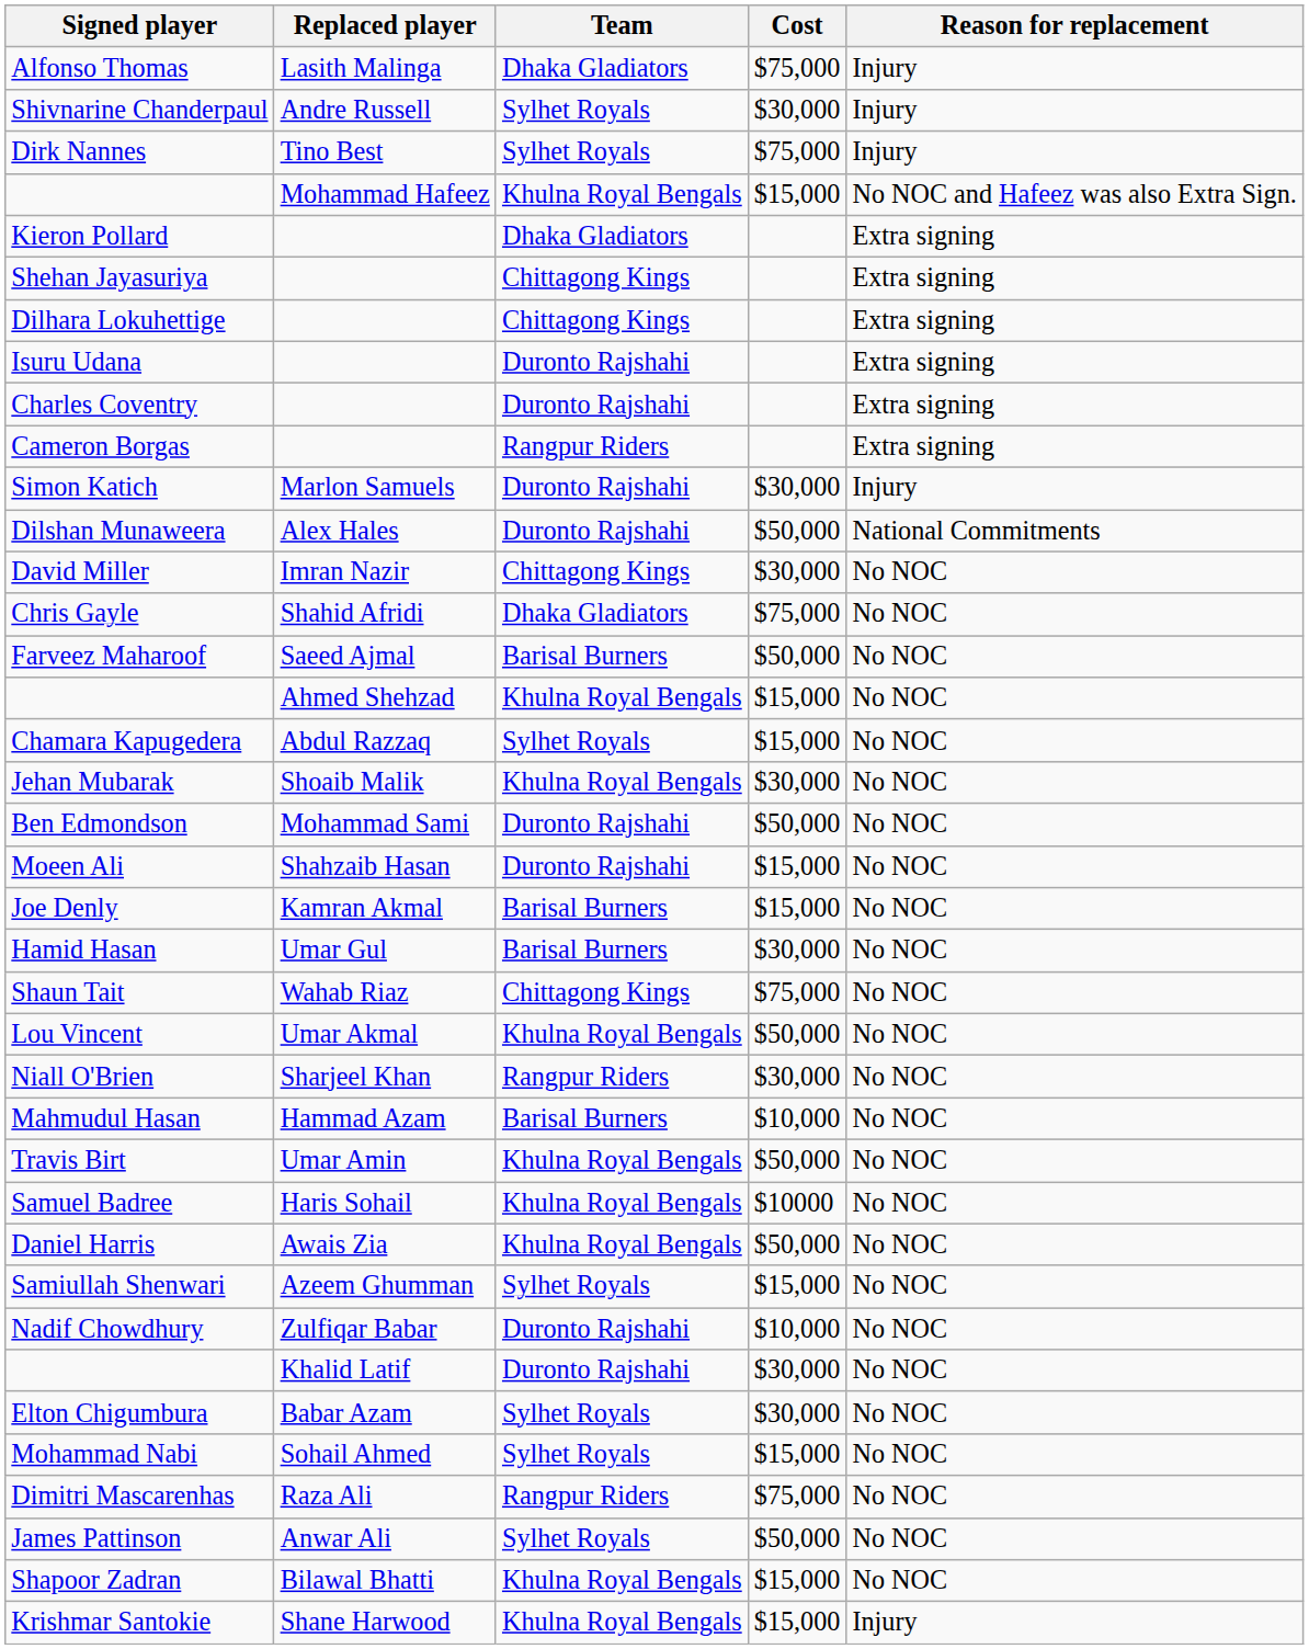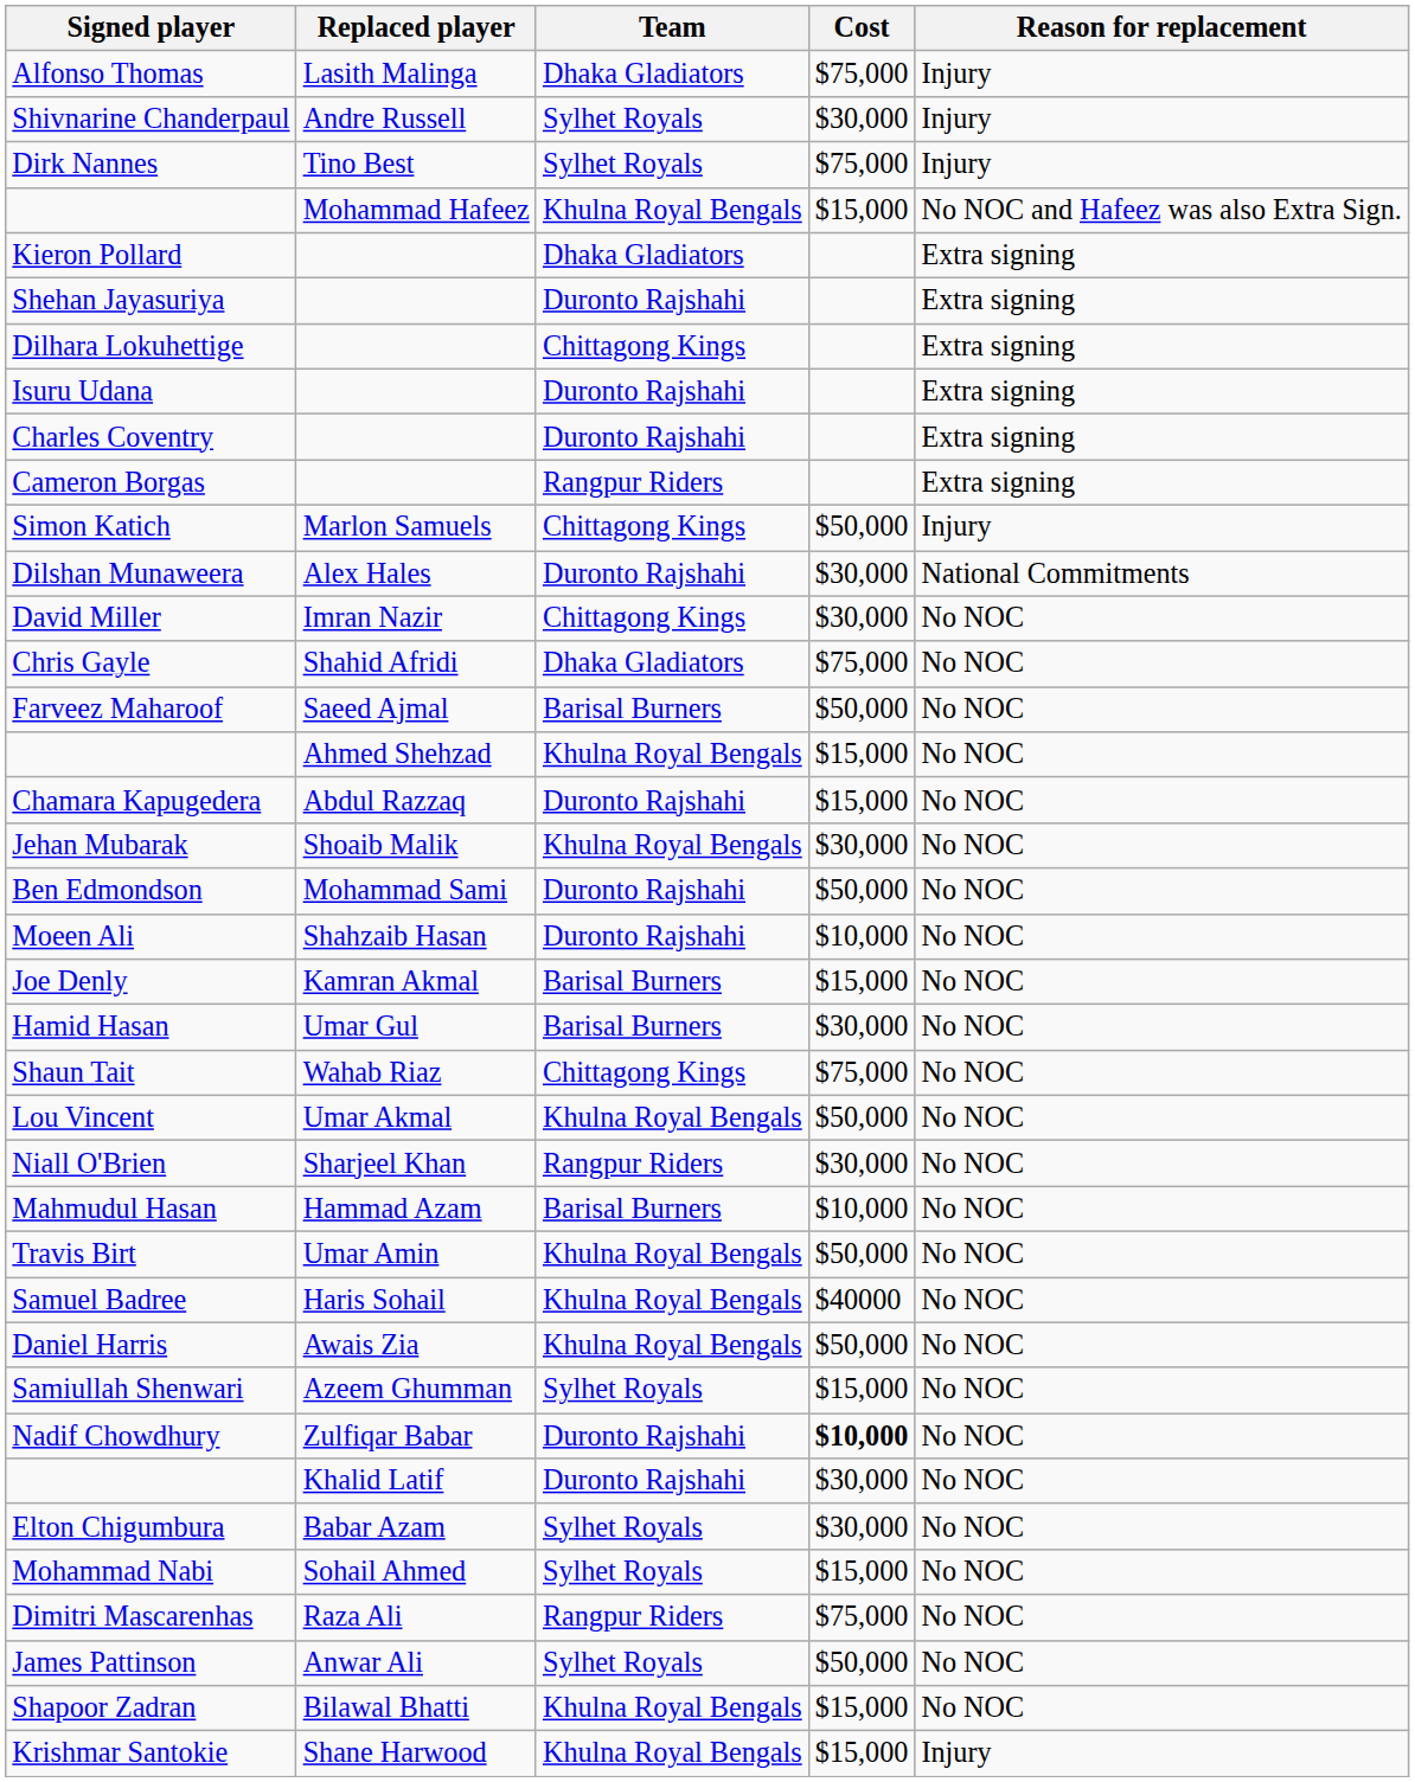Shehan Jayasuriya | Team: Chittagong Kings -> Duronto Rajshahi
Simon Katich | Team: Duronto Rajshahi -> Chittagong Kings
Simon Katich | Cost: $30,000 -> $50,000
Dilshan Munaweera | Cost: $50,000 -> $30,000
Chamara Kapugedera | Team: Sylhet Royals -> Duronto Rajshahi
Moeen Ali | Cost: $15,000 -> $10,000
Samuel Badree | Cost: $10000 -> $40000
Nadif Chowdhury | Cost: normal -> bold
